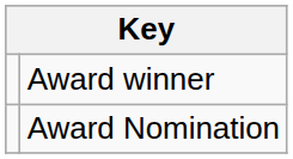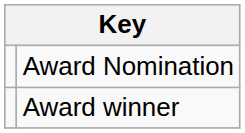rows swapped: Award Nomination <-> Award winner
